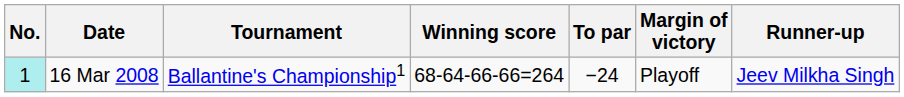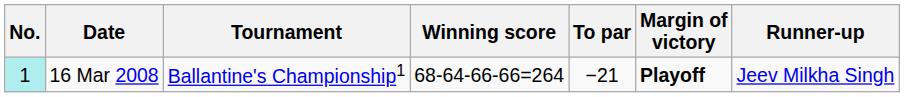16 Mar 2008 | To par: −24 -> −21
16 Mar 2008 | Margin of victory: normal -> bold
